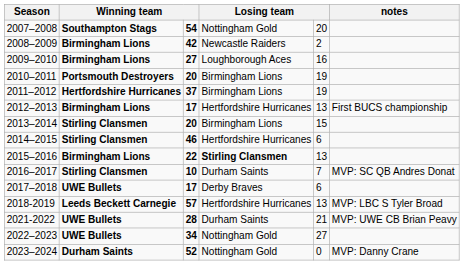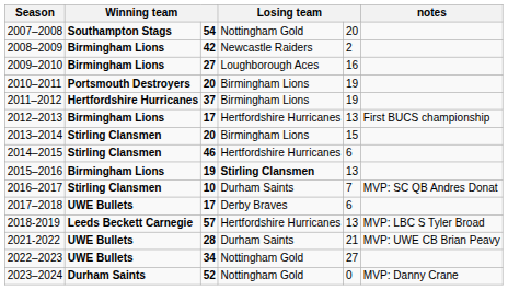2015–2016 | column 3: 22 -> 19
